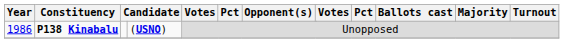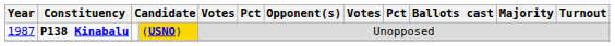P138 Kinabalu | Year: 1986 -> 1987
P138 Kinabalu | column 4: no background -> gold background
